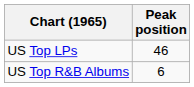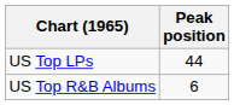US Top LPs | Peak position: 46 -> 44
